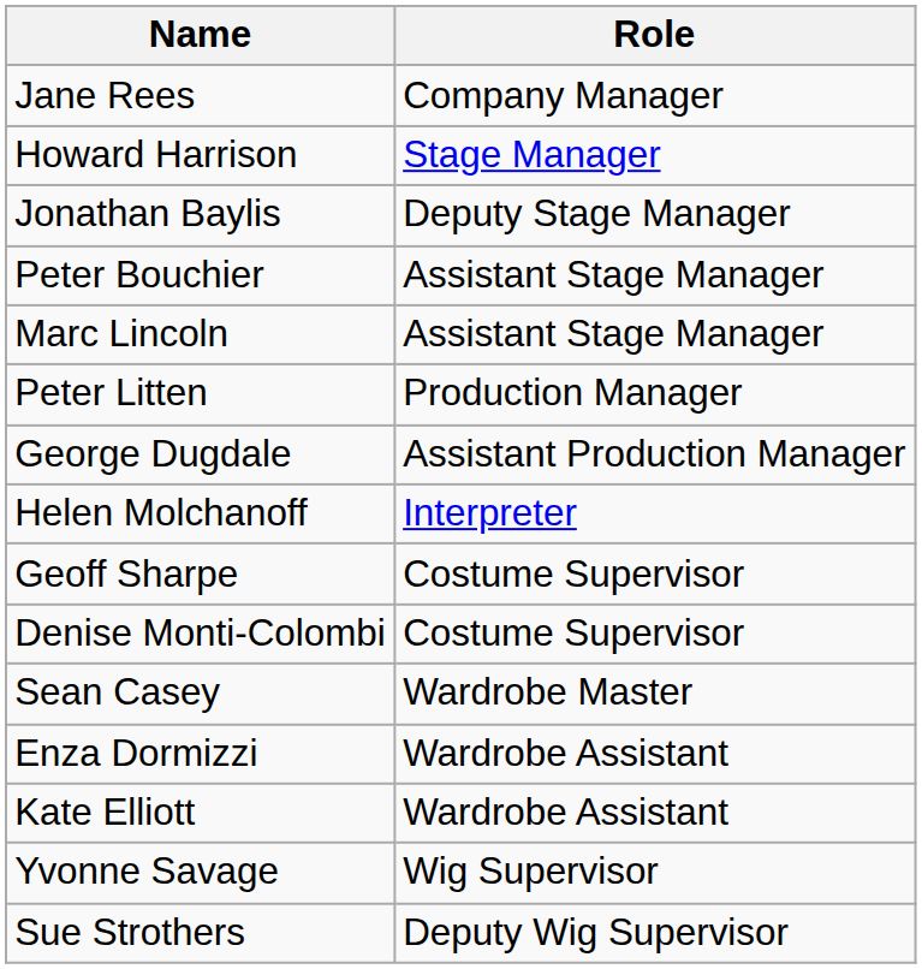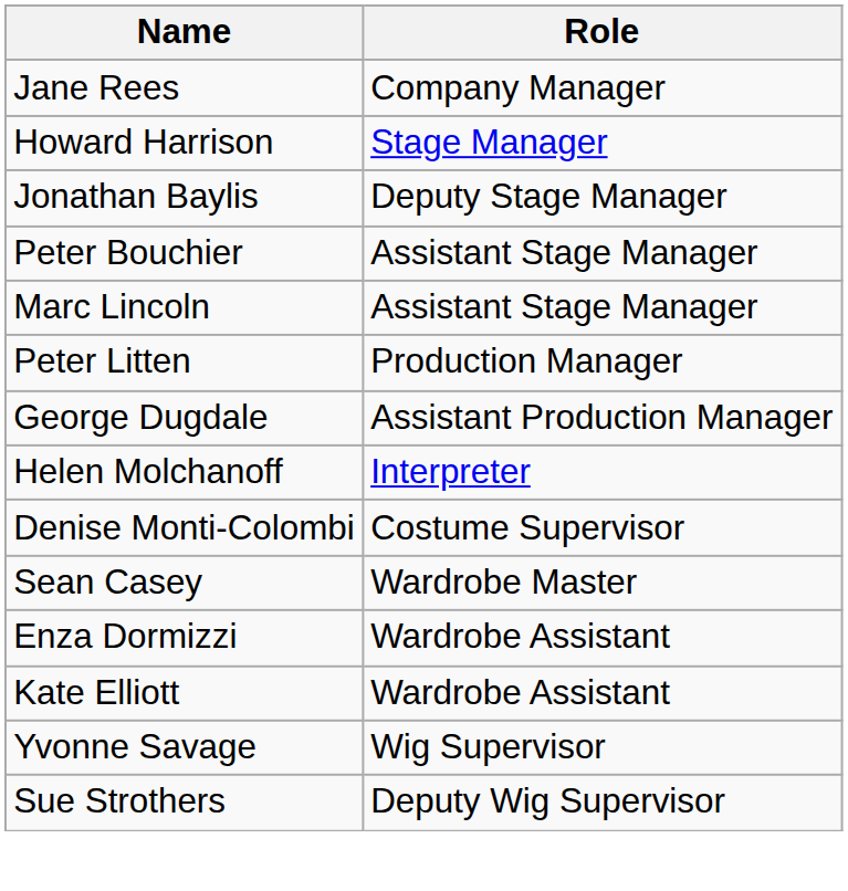- row: Geoff Sharpe | Costume Supervisor
